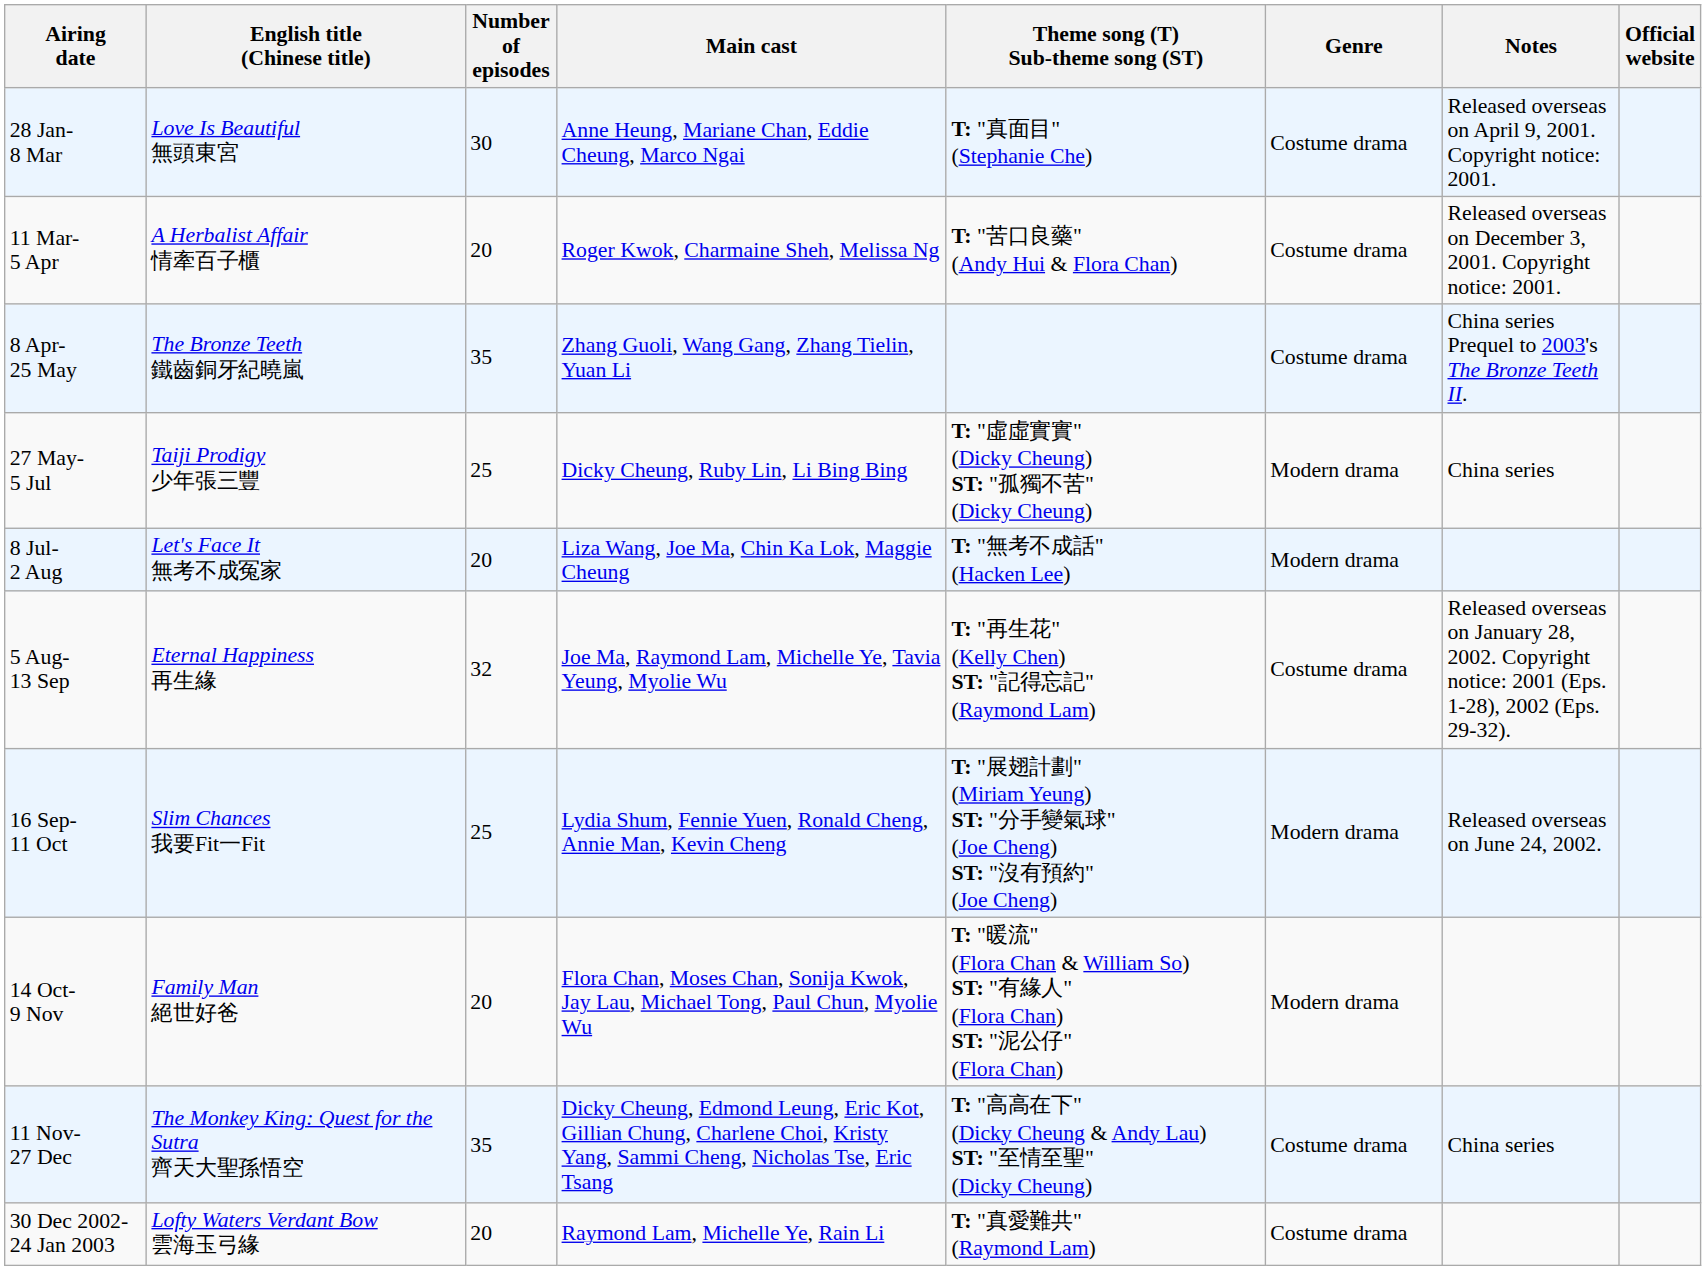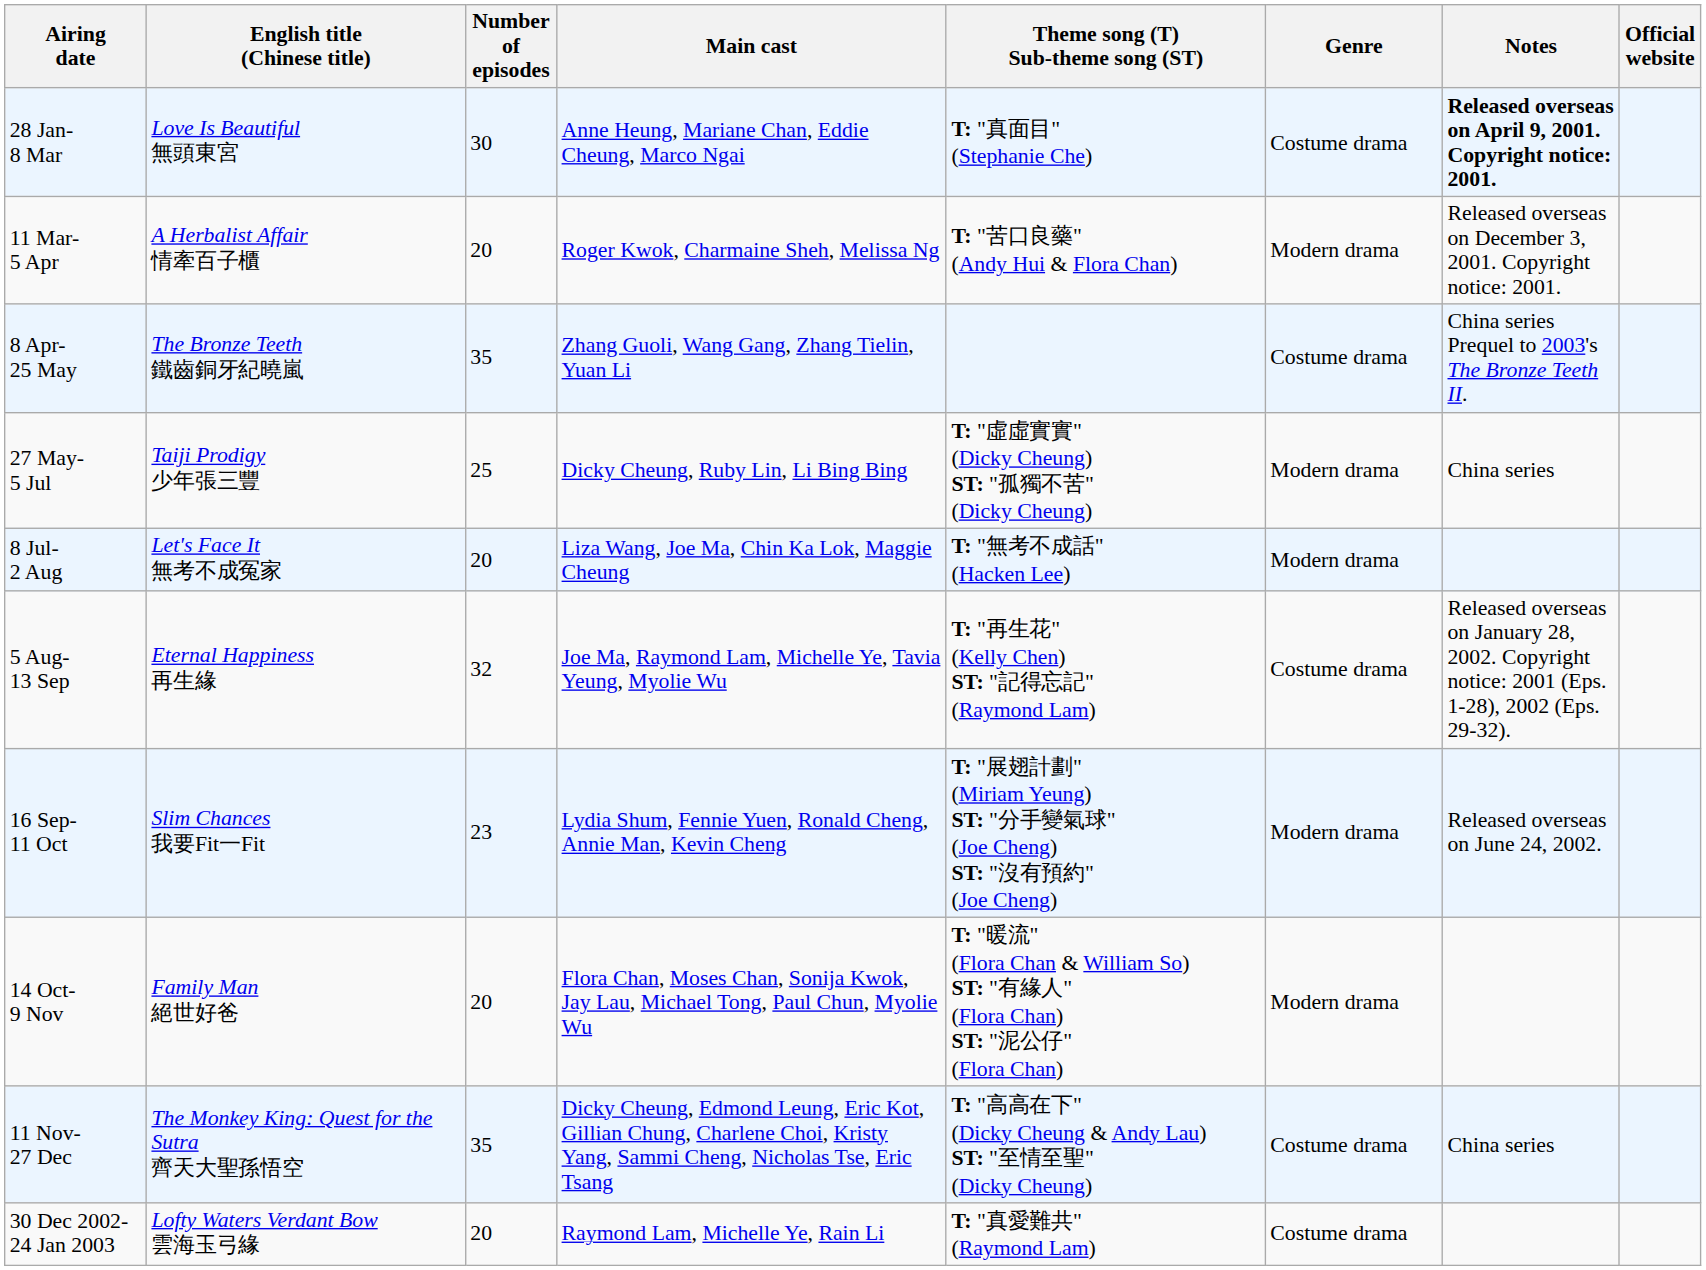28 Jan- 8 Mar | Notes: normal -> bold
11 Mar- 5 Apr | Genre: Costume drama -> Modern drama
16 Sep- 11 Oct | Number of episodes: 25 -> 23
